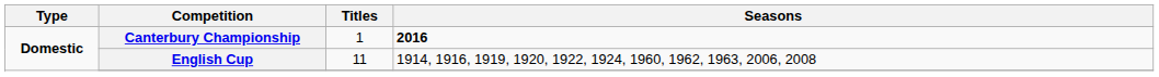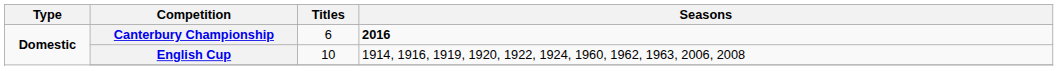Canterbury Championship | Titles: 1 -> 6
English Cup | Titles: 11 -> 10
